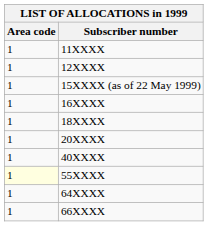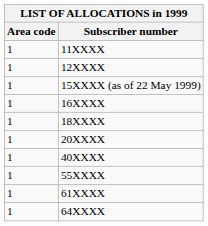55XXXX | Area code: lightyellow background -> no background
+ row: 1 | 61XXXX
- row: 1 | 66XXXX
